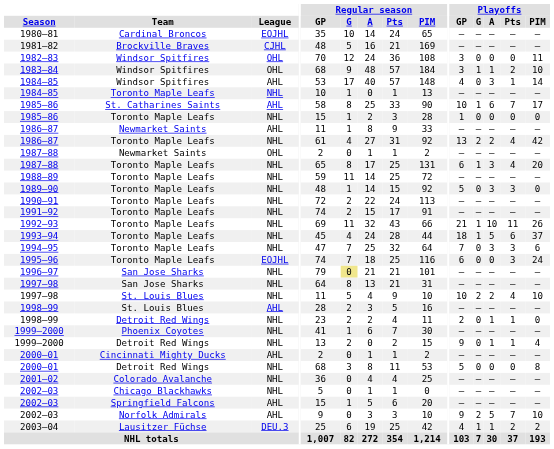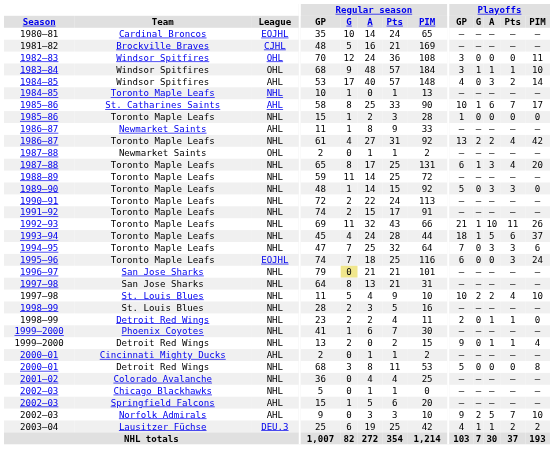1983–84 | Playoffs / Pts: 2 -> 1
1984–85 / Windsor Spitfires | Playoffs / Pts: 1 -> 2
1998–99 / St. Louis Blues | League: AHL -> NHL
